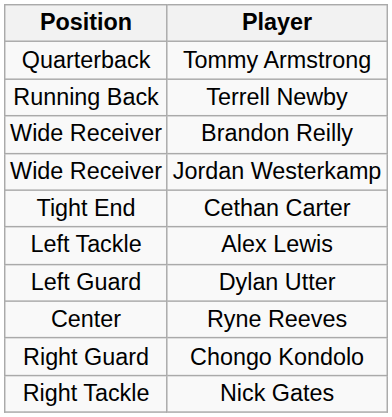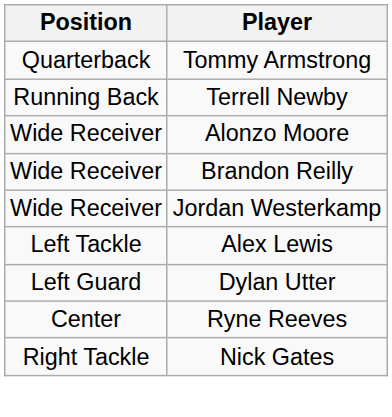+ row: Wide Receiver | Alonzo Moore
- row: Tight End | Cethan Carter
- row: Right Guard | Chongo Kondolo
